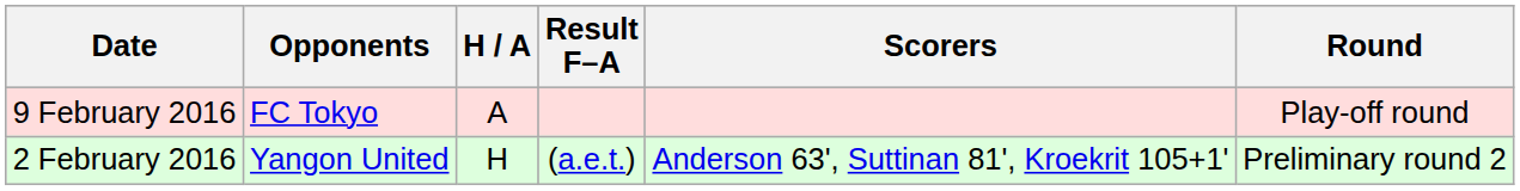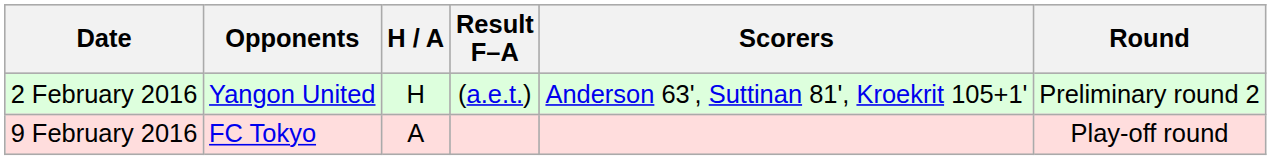rows swapped: 2 February 2016 <-> 9 February 2016
